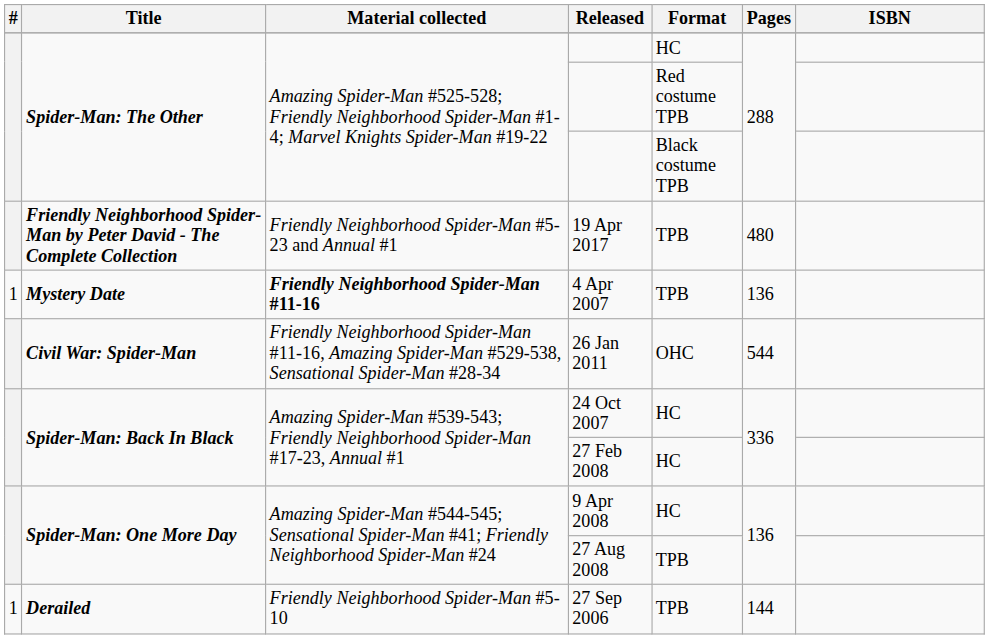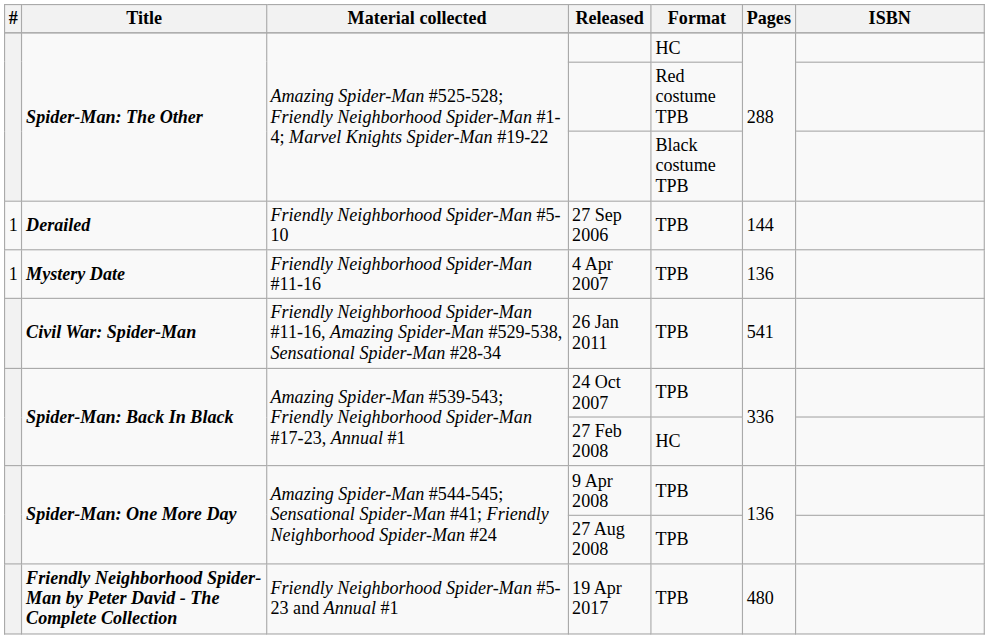rows swapped: 27 Sep 2006 <-> 19 Apr 2017
4 Apr 2007 | Material collected: bold -> normal
26 Jan 2011 | Format: OHC -> TPB
26 Jan 2011 | Pages: 544 -> 541
24 Oct 2007 | Format: HC -> TPB
9 Apr 2008 | Format: HC -> TPB
